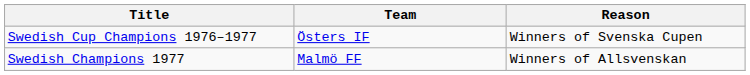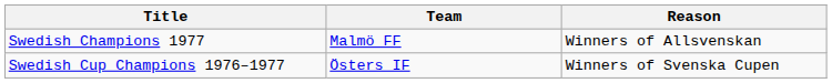rows swapped: Swedish Champions 1977 <-> Swedish Cup Champions 1976–1977
